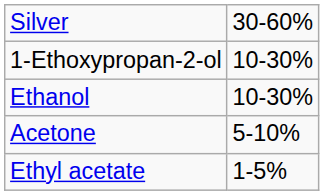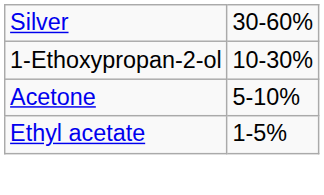- row: Ethanol | 10-30%
